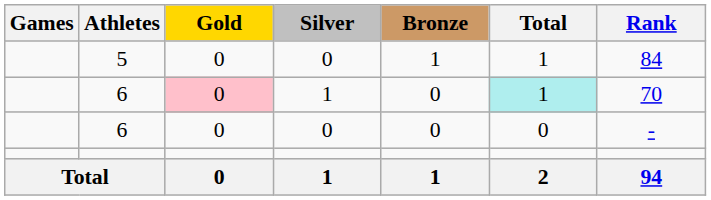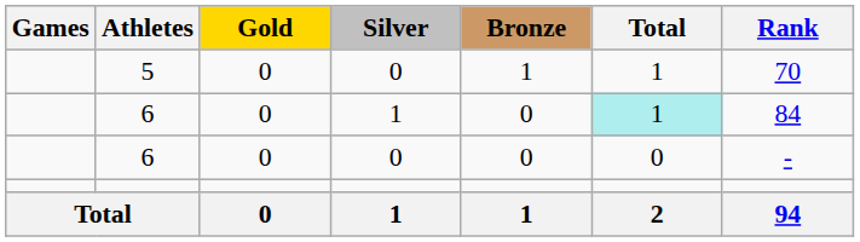5 | Rank: 84 -> 70
6 / 1 | Gold: pink background -> no background
6 / 1 | Rank: 70 -> 84
